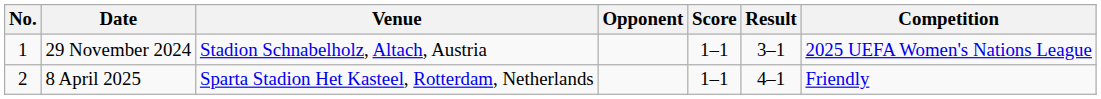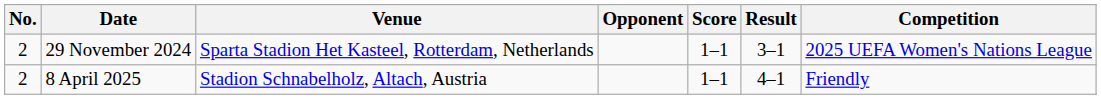29 November 2024 | No.: 1 -> 2
29 November 2024 | Venue: Stadion Schnabelholz, Altach, Austria -> Sparta Stadion Het Kasteel, Rotterdam, Netherlands
8 April 2025 | Venue: Sparta Stadion Het Kasteel, Rotterdam, Netherlands -> Stadion Schnabelholz, Altach, Austria
